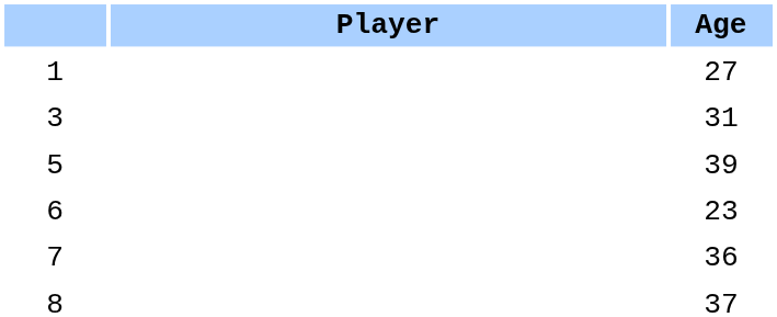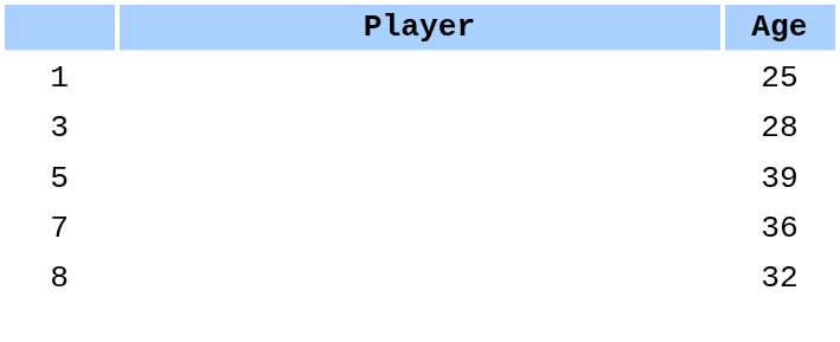1 | Age: 27 -> 25
3 | Age: 31 -> 28
- row: 6 | 23
8 | Age: 37 -> 32
